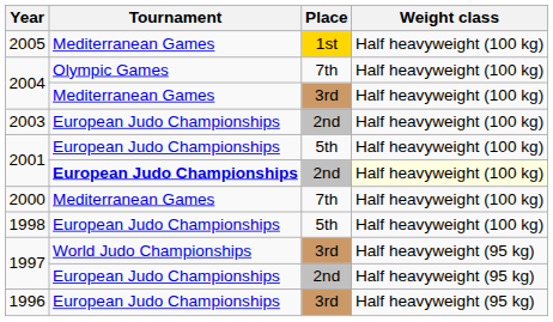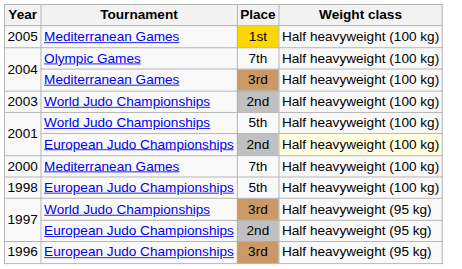2003 | Tournament: European Judo Championships -> World Judo Championships
2001 / 5th | Tournament: European Judo Championships -> World Judo Championships
2001 / 2nd | Tournament: bold -> normal
